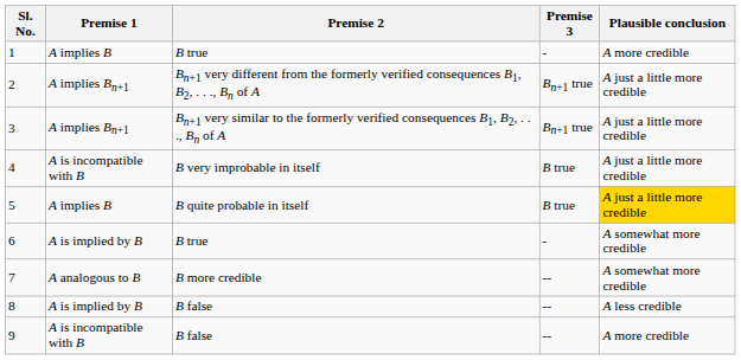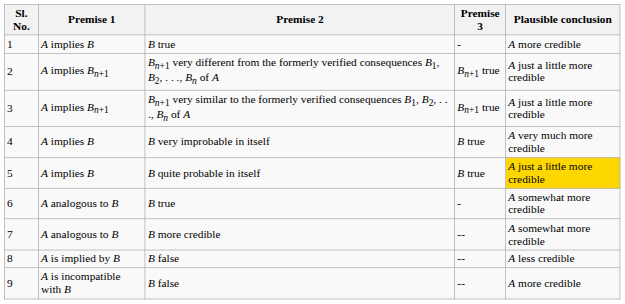4 | Premise 1: A is incompatible with B -> A implies B
4 | Plausible conclusion: A just a little more credible -> A very much more credible
6 | Premise 1: A is implied by B -> A analogous to B
